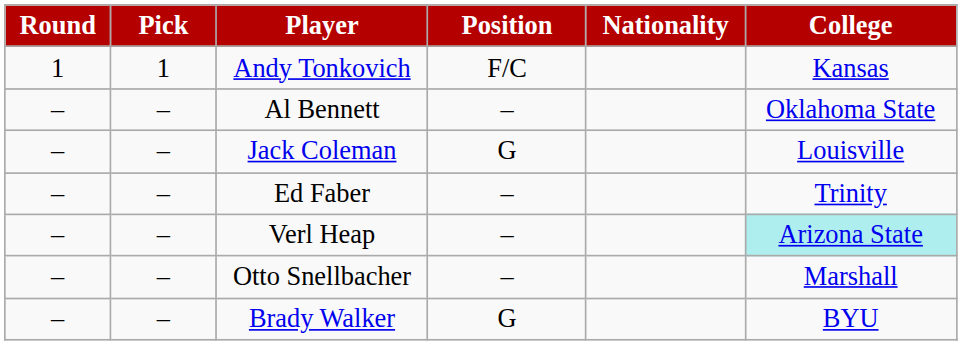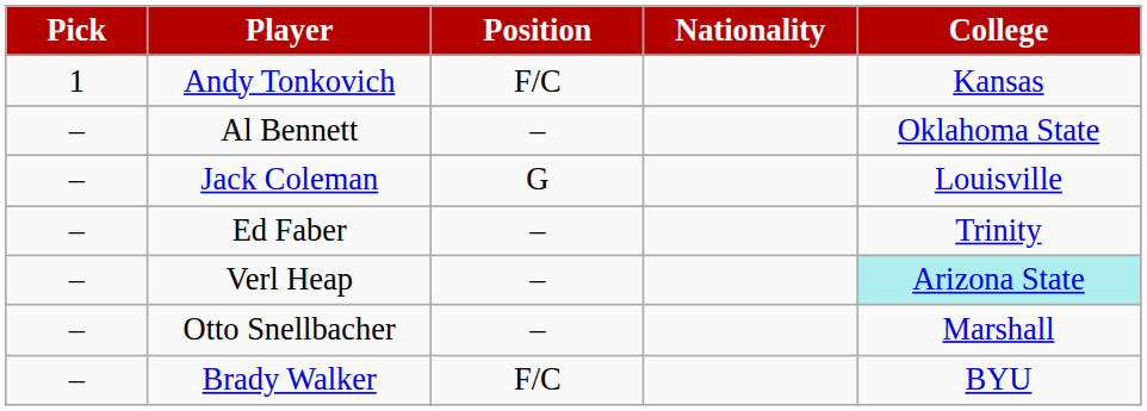- column: Round | 1 | – | – | – | – | – | –
Brady Walker | Position: G -> F/C
